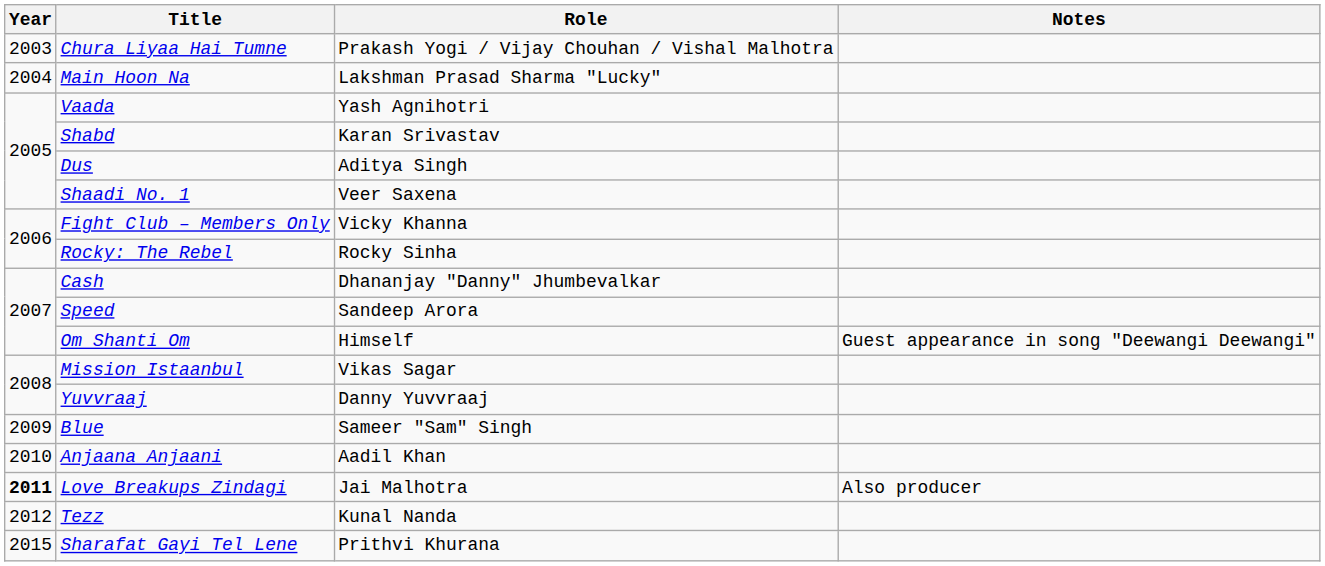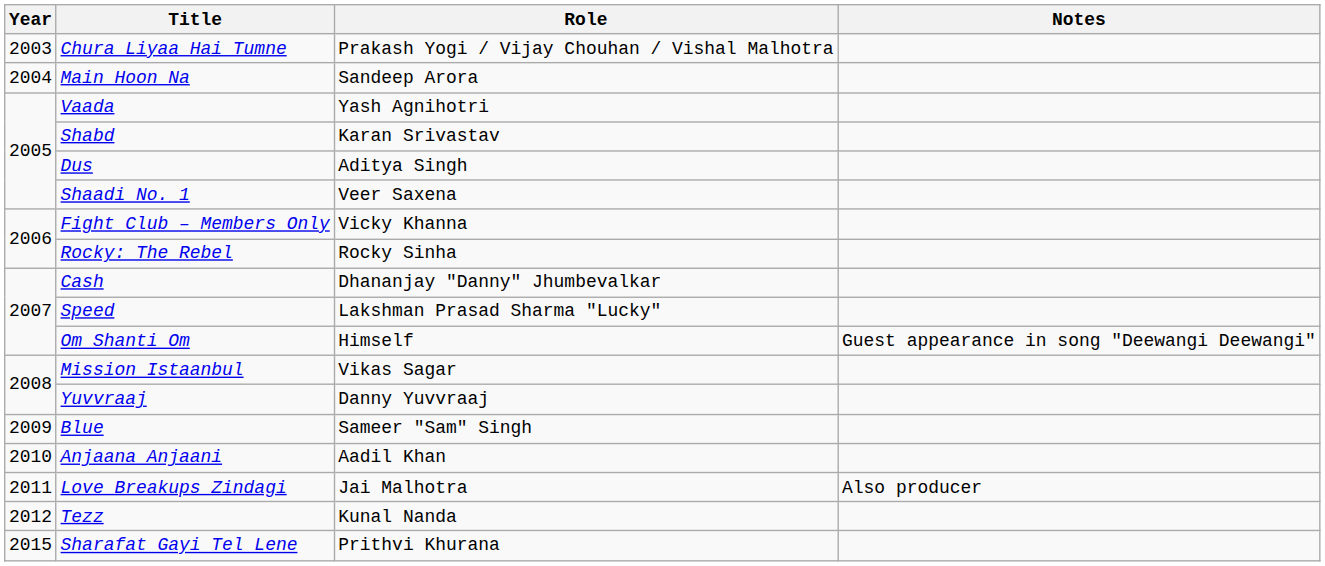Main Hoon Na | Role: Lakshman Prasad Sharma "Lucky" -> Sandeep Arora
Speed | Role: Sandeep Arora -> Lakshman Prasad Sharma "Lucky"
Love Breakups Zindagi | Year: bold -> normal
